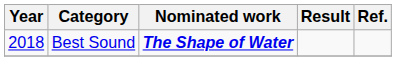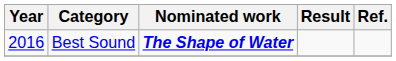Best Sound | Year: 2018 -> 2016
